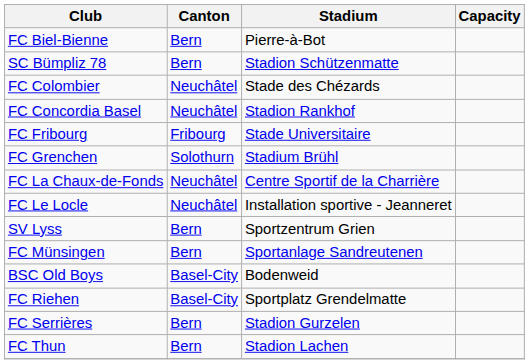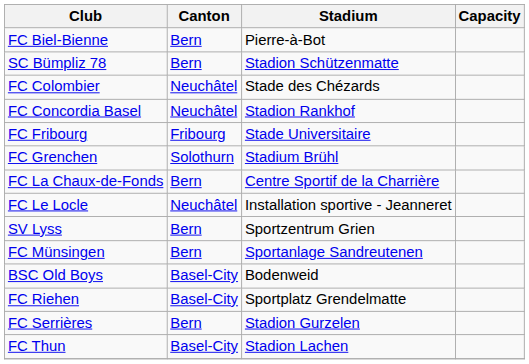FC La Chaux-de-Fonds | Canton: Neuchâtel -> Bern
FC Thun | Canton: Bern -> Basel-City
